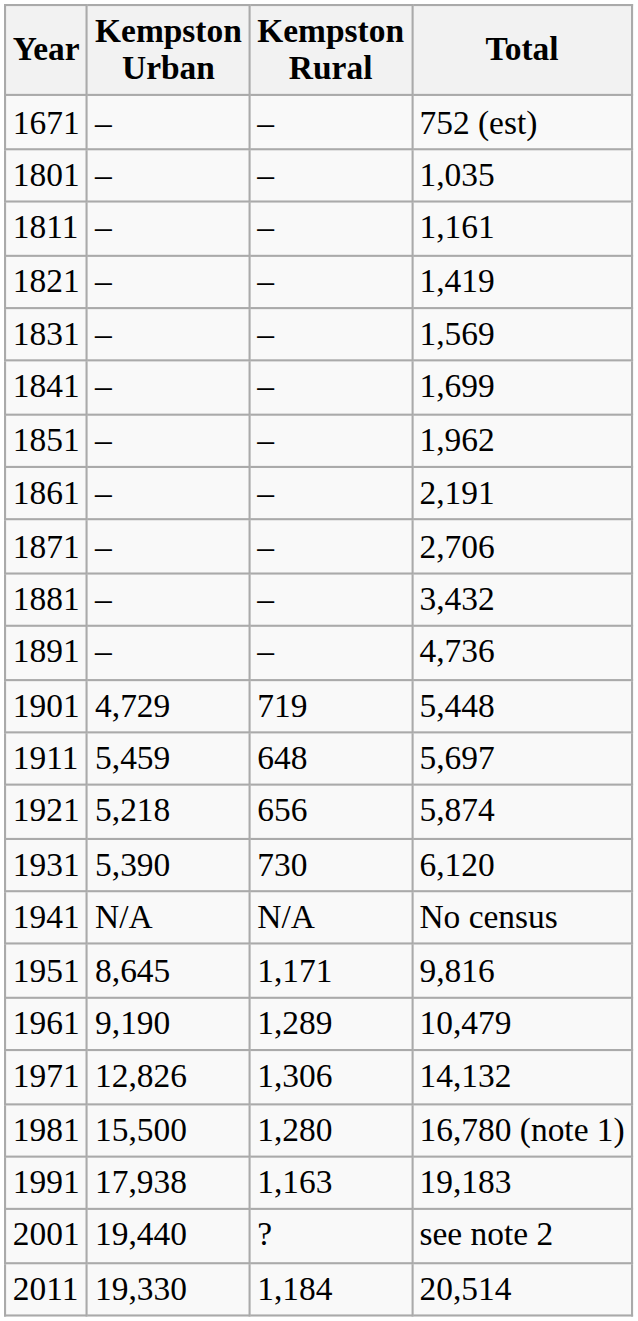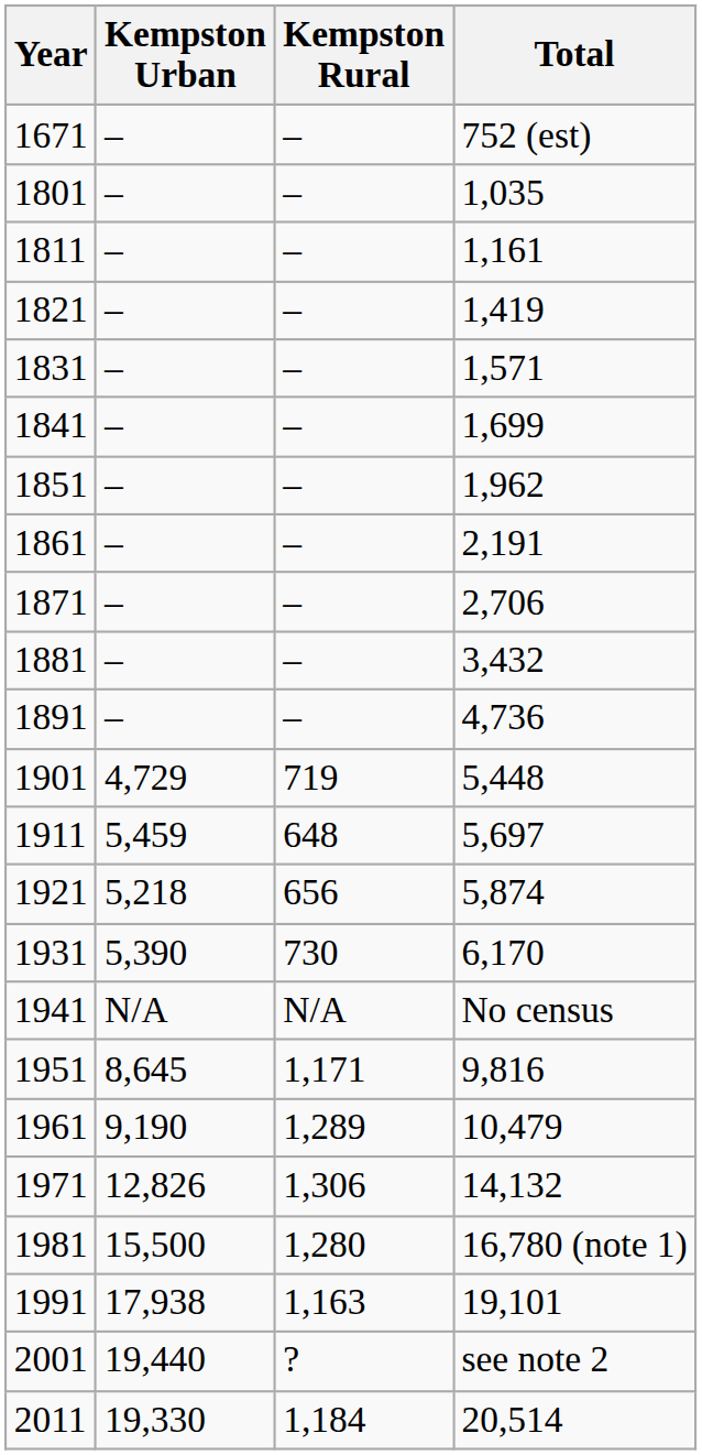1831 | Total: 1,569 -> 1,571
1931 | Total: 6,120 -> 6,170
1991 | Total: 19,183 -> 19,101
